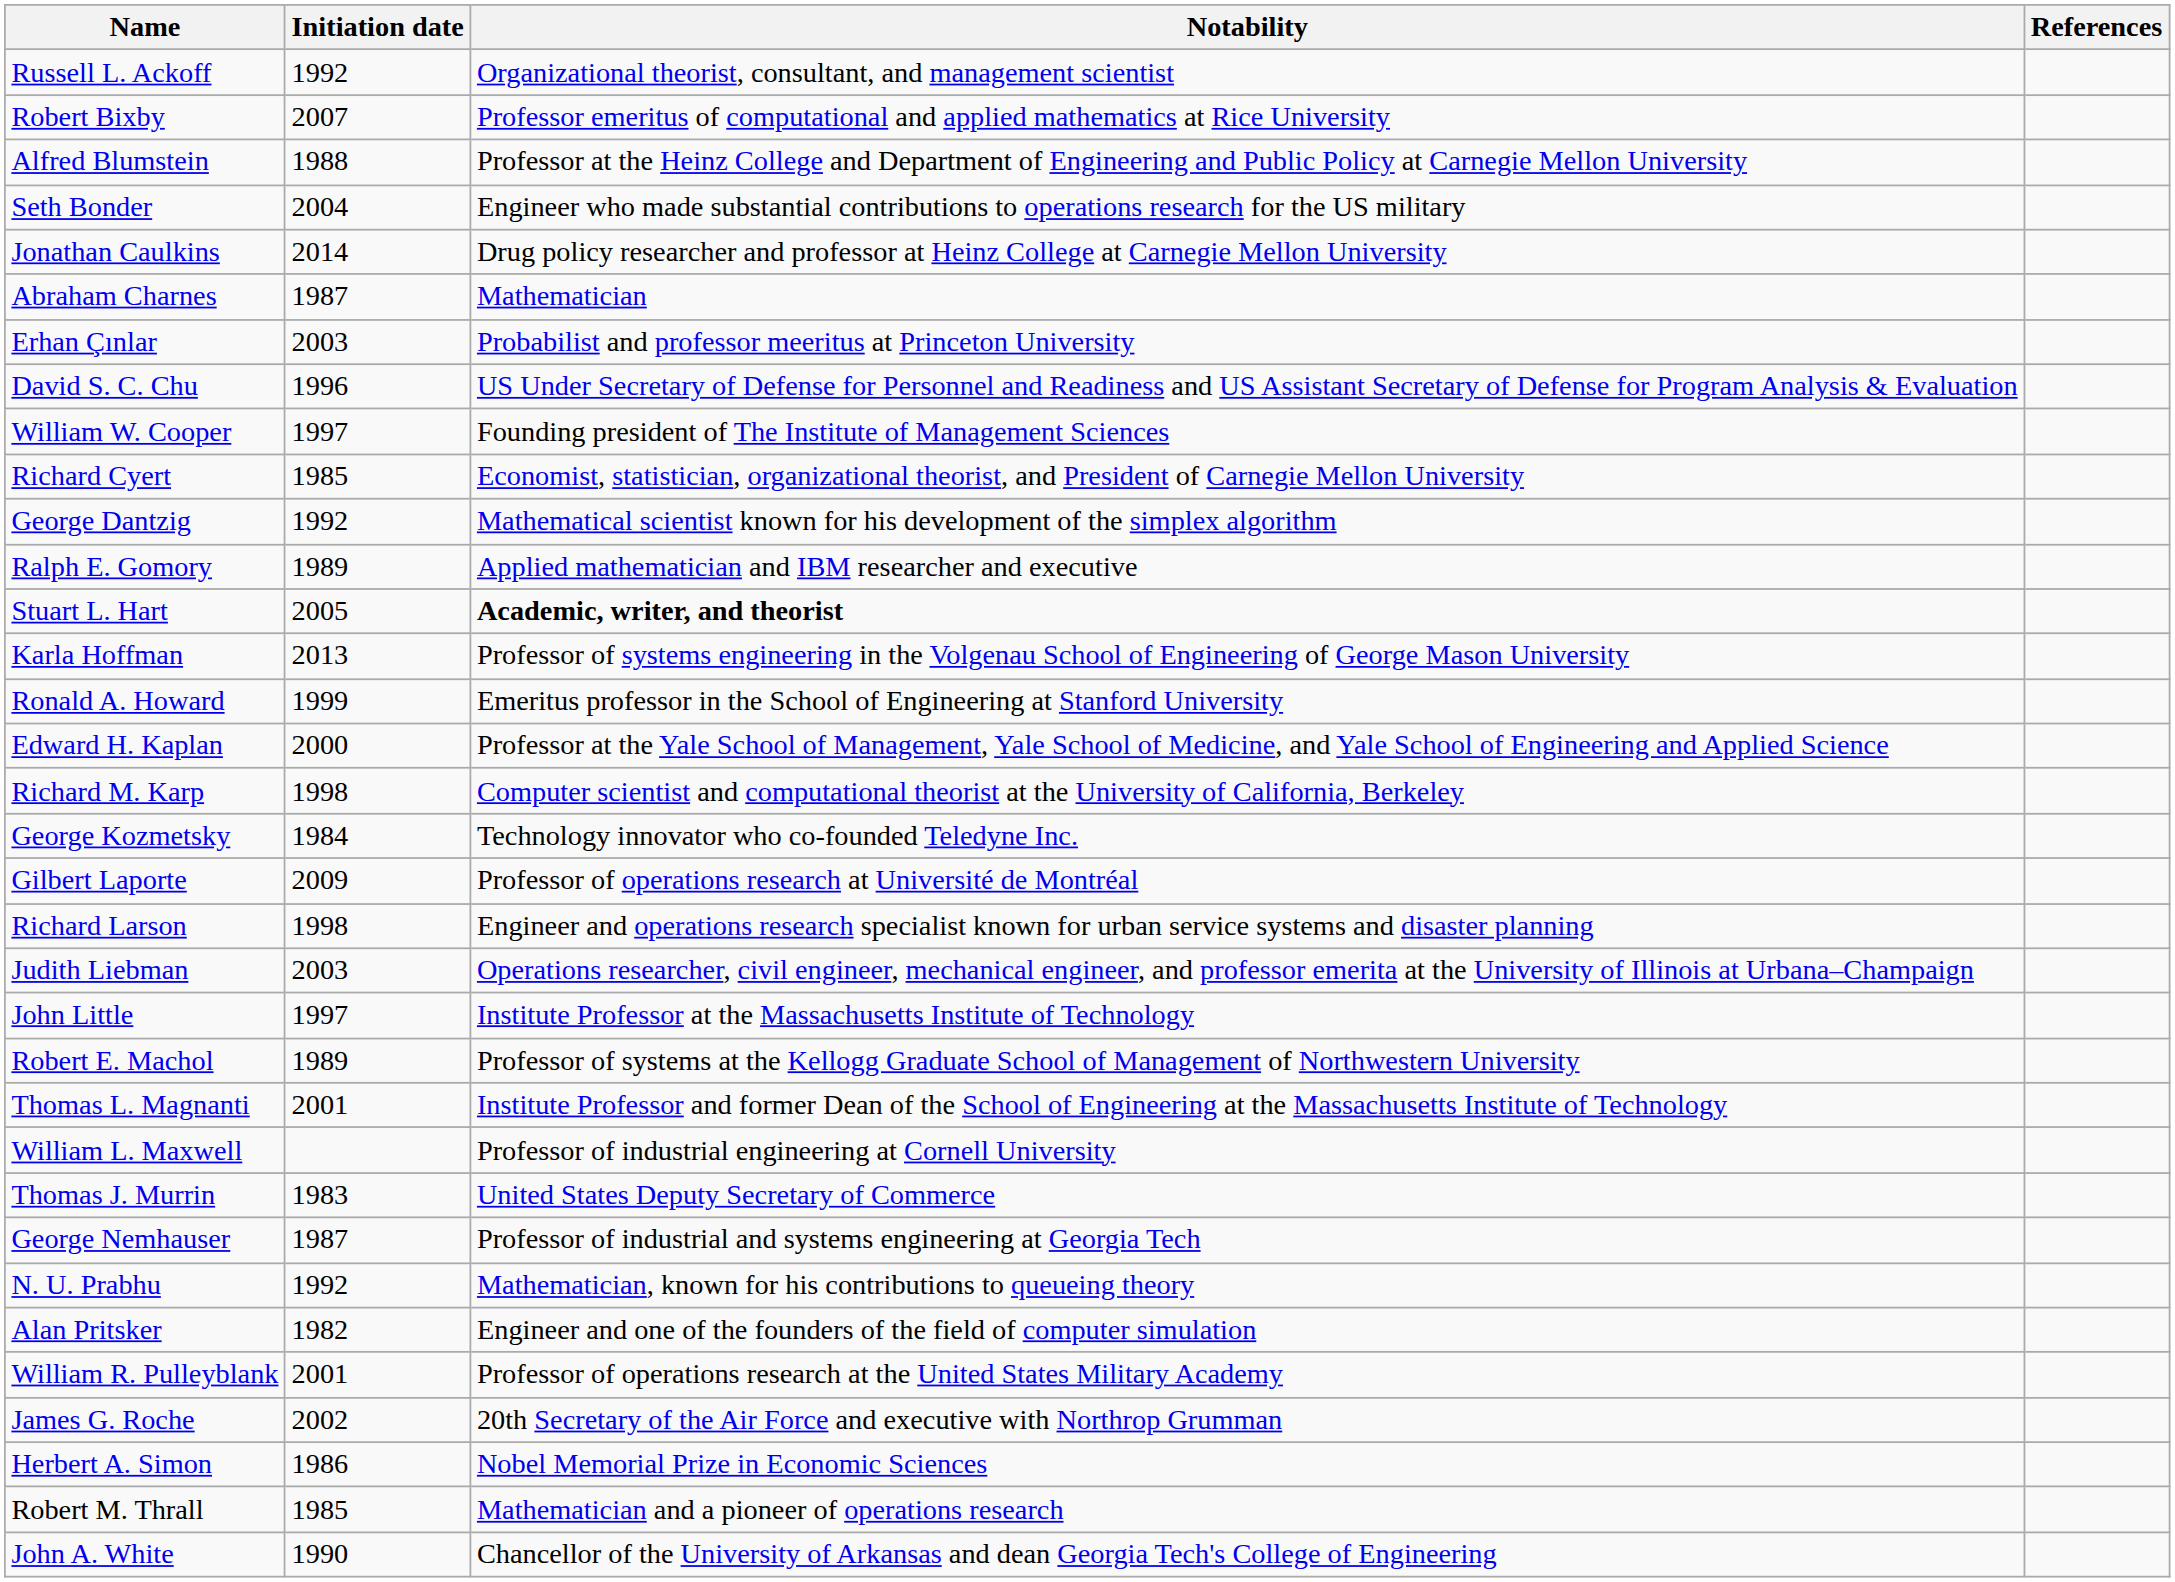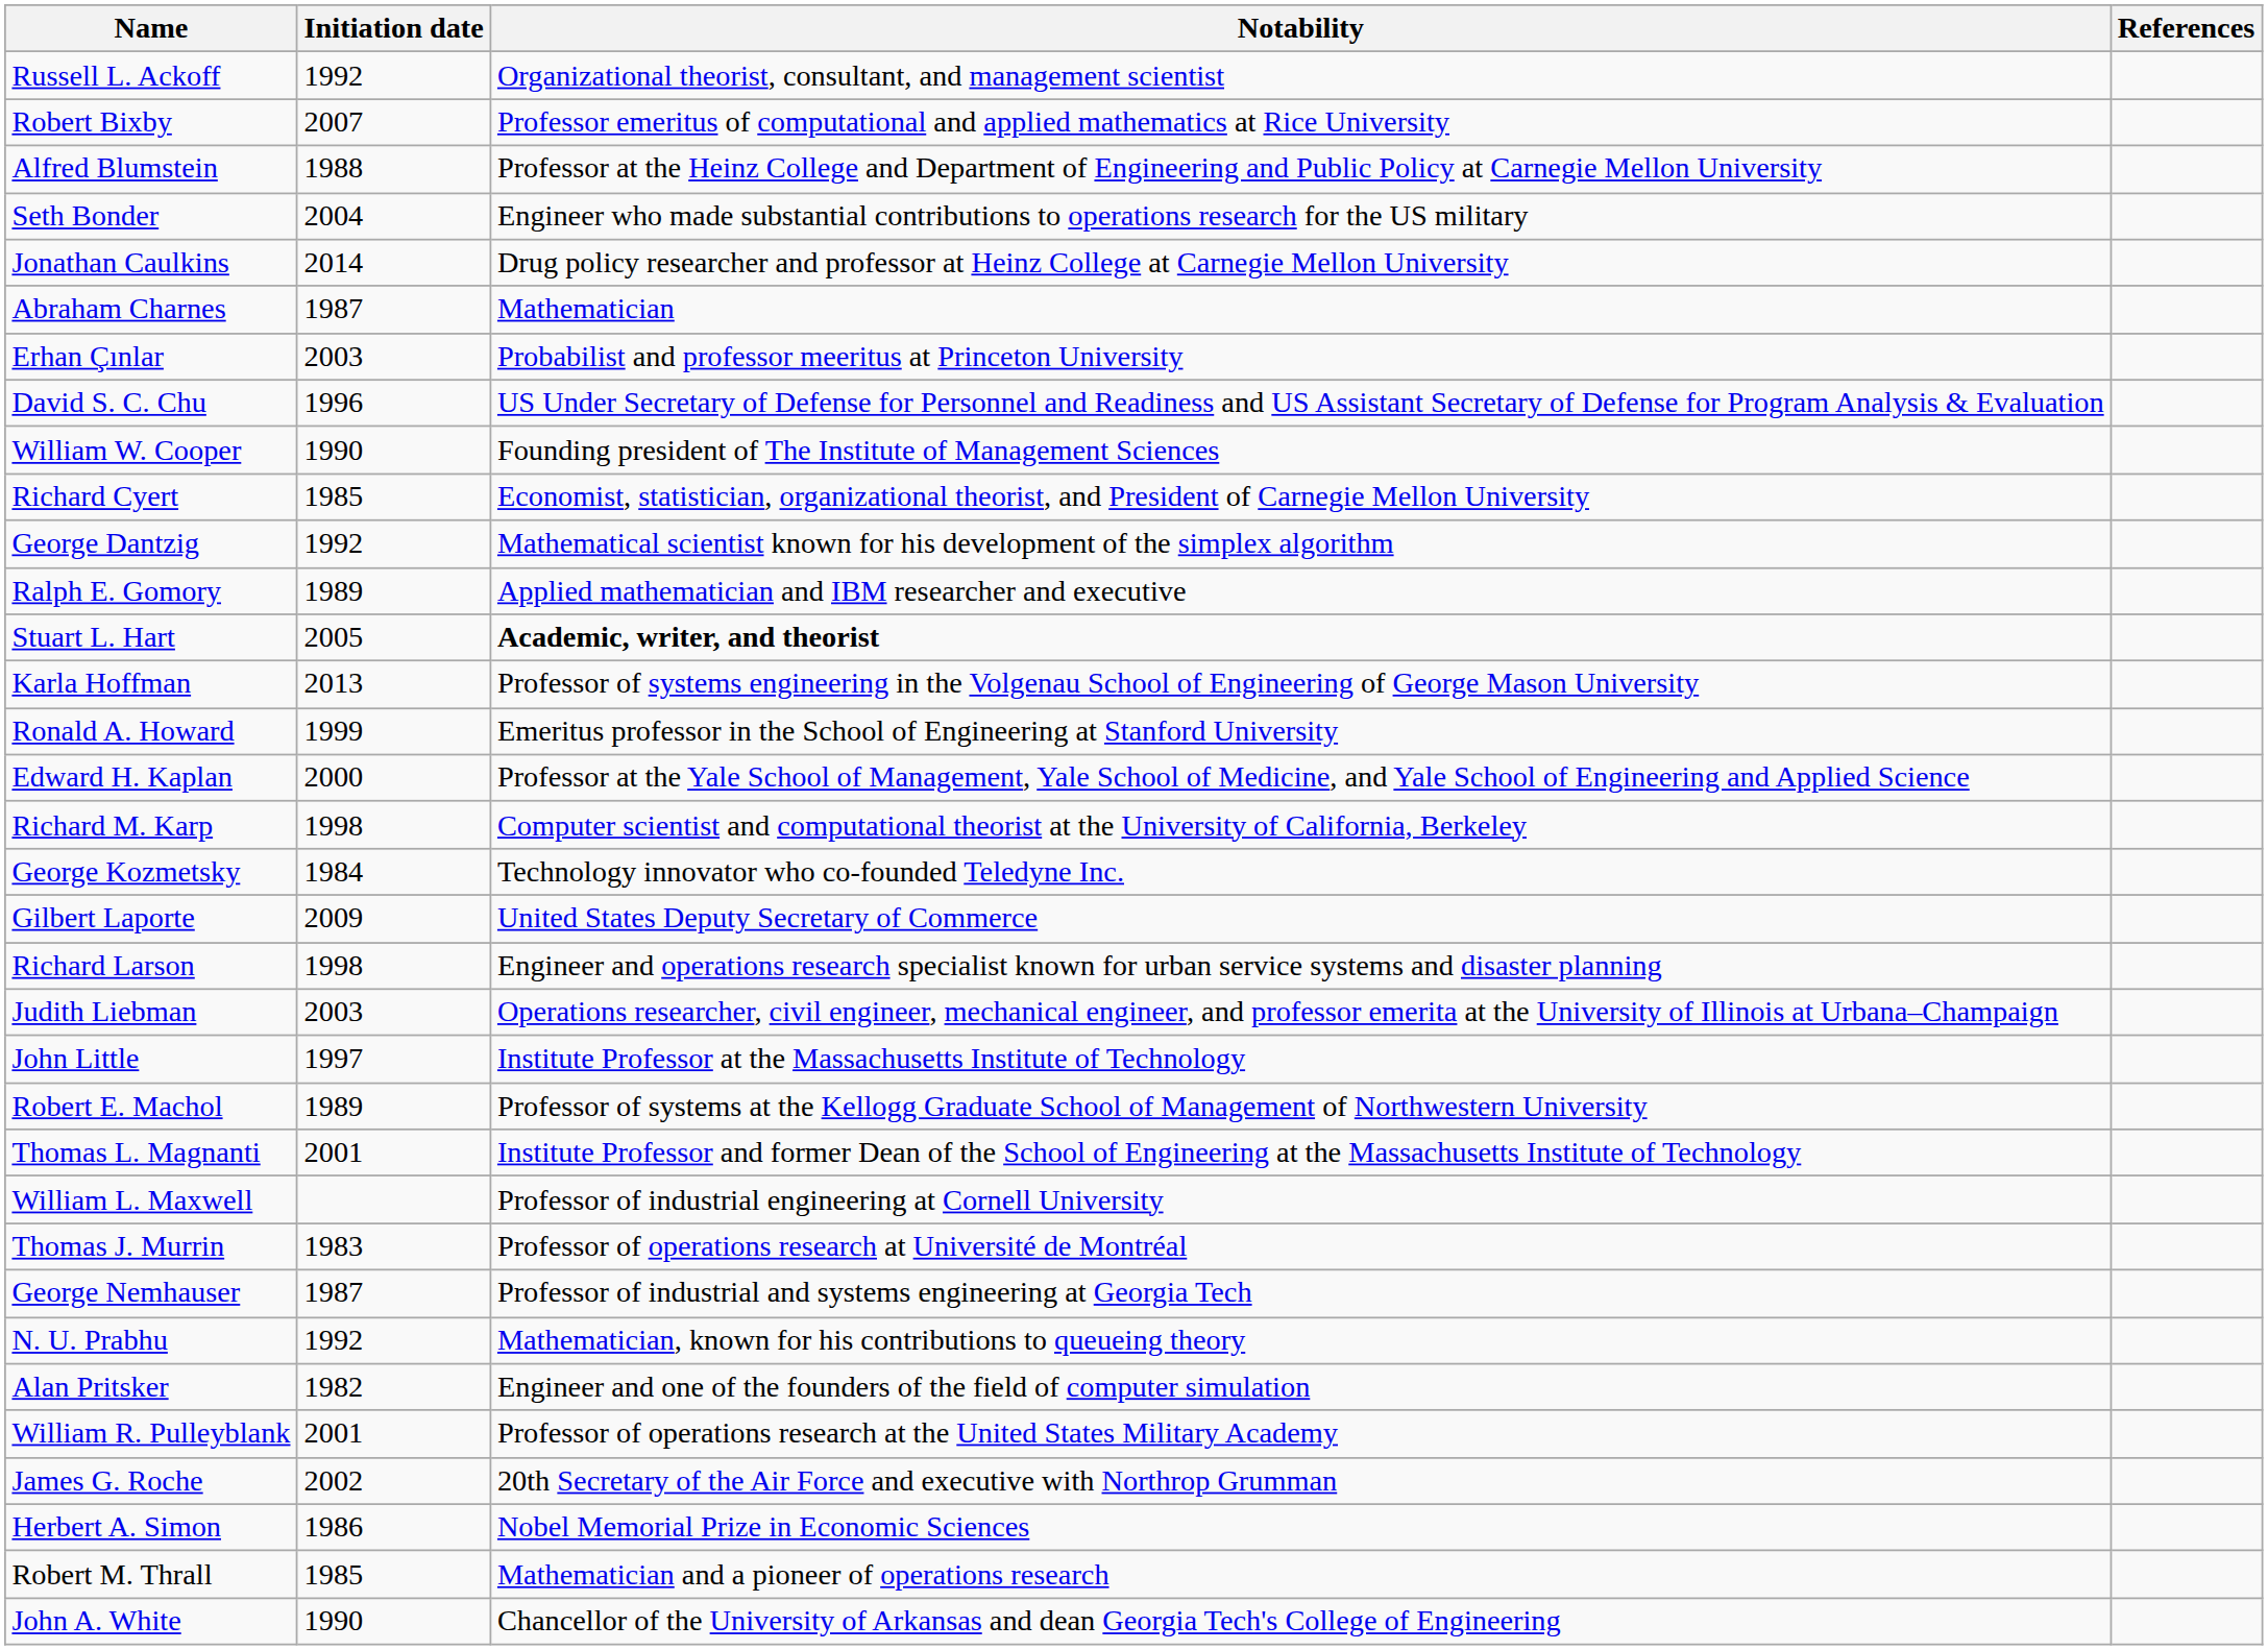William W. Cooper | Initiation date: 1997 -> 1990
Gilbert Laporte | Notability: Professor of operations research at Université de Montréal -> United States Deputy Secretary of Commerce
Thomas J. Murrin | Notability: United States Deputy Secretary of Commerce -> Professor of operations research at Université de Montréal
